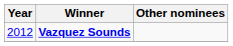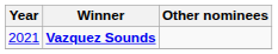Vazquez Sounds | Year: 2012 -> 2021
